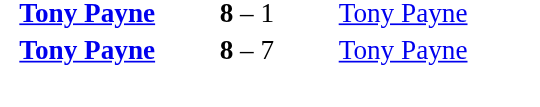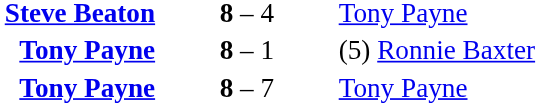+ row: Steve Beaton | 8 – 4 | Tony Payne
8 – 1 | column 3: Tony Payne -> (5) Ronnie Baxter
